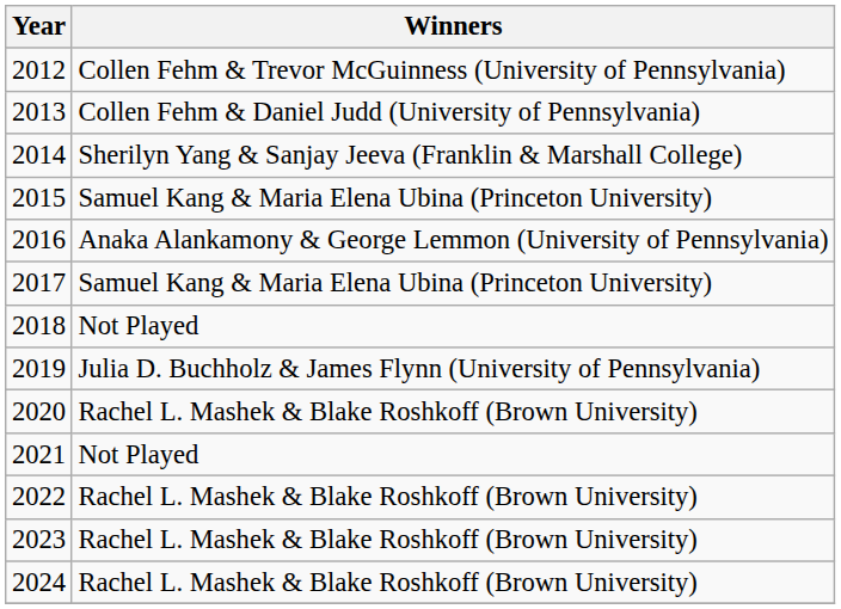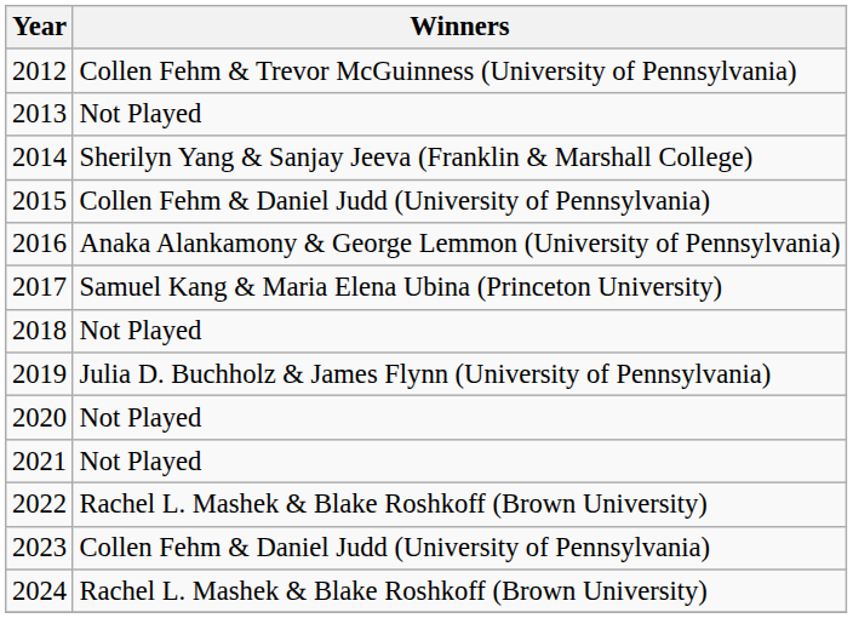2013 | Winners: Collen Fehm & Daniel Judd (University of Pennsylvania) -> Not Played
2015 | Winners: Samuel Kang & Maria Elena Ubina (Princeton University) -> Collen Fehm & Daniel Judd (University of Pennsylvania)
2020 | Winners: Rachel L. Mashek & Blake Roshkoff (Brown University) -> Not Played
2023 | Winners: Rachel L. Mashek & Blake Roshkoff (Brown University) -> Collen Fehm & Daniel Judd (University of Pennsylvania)
